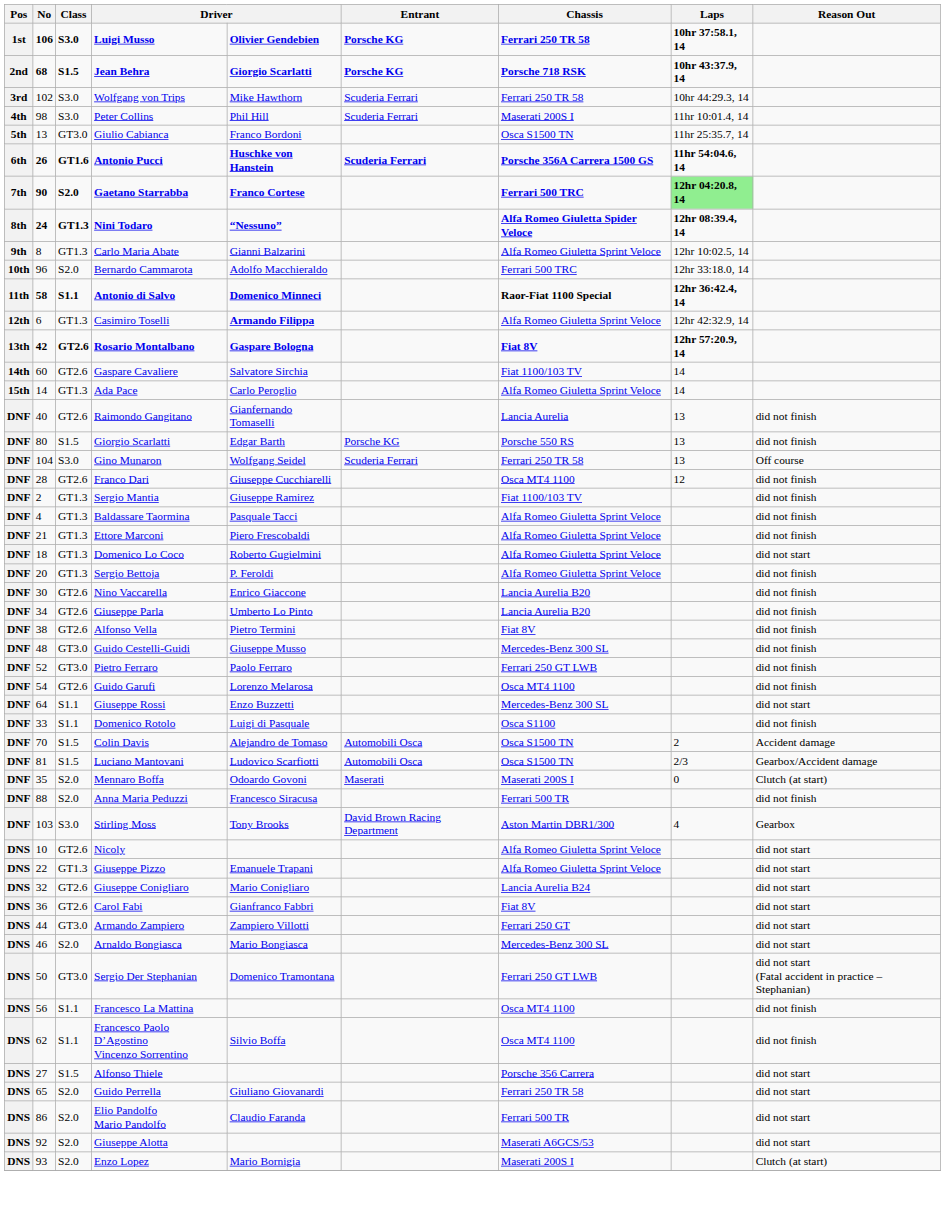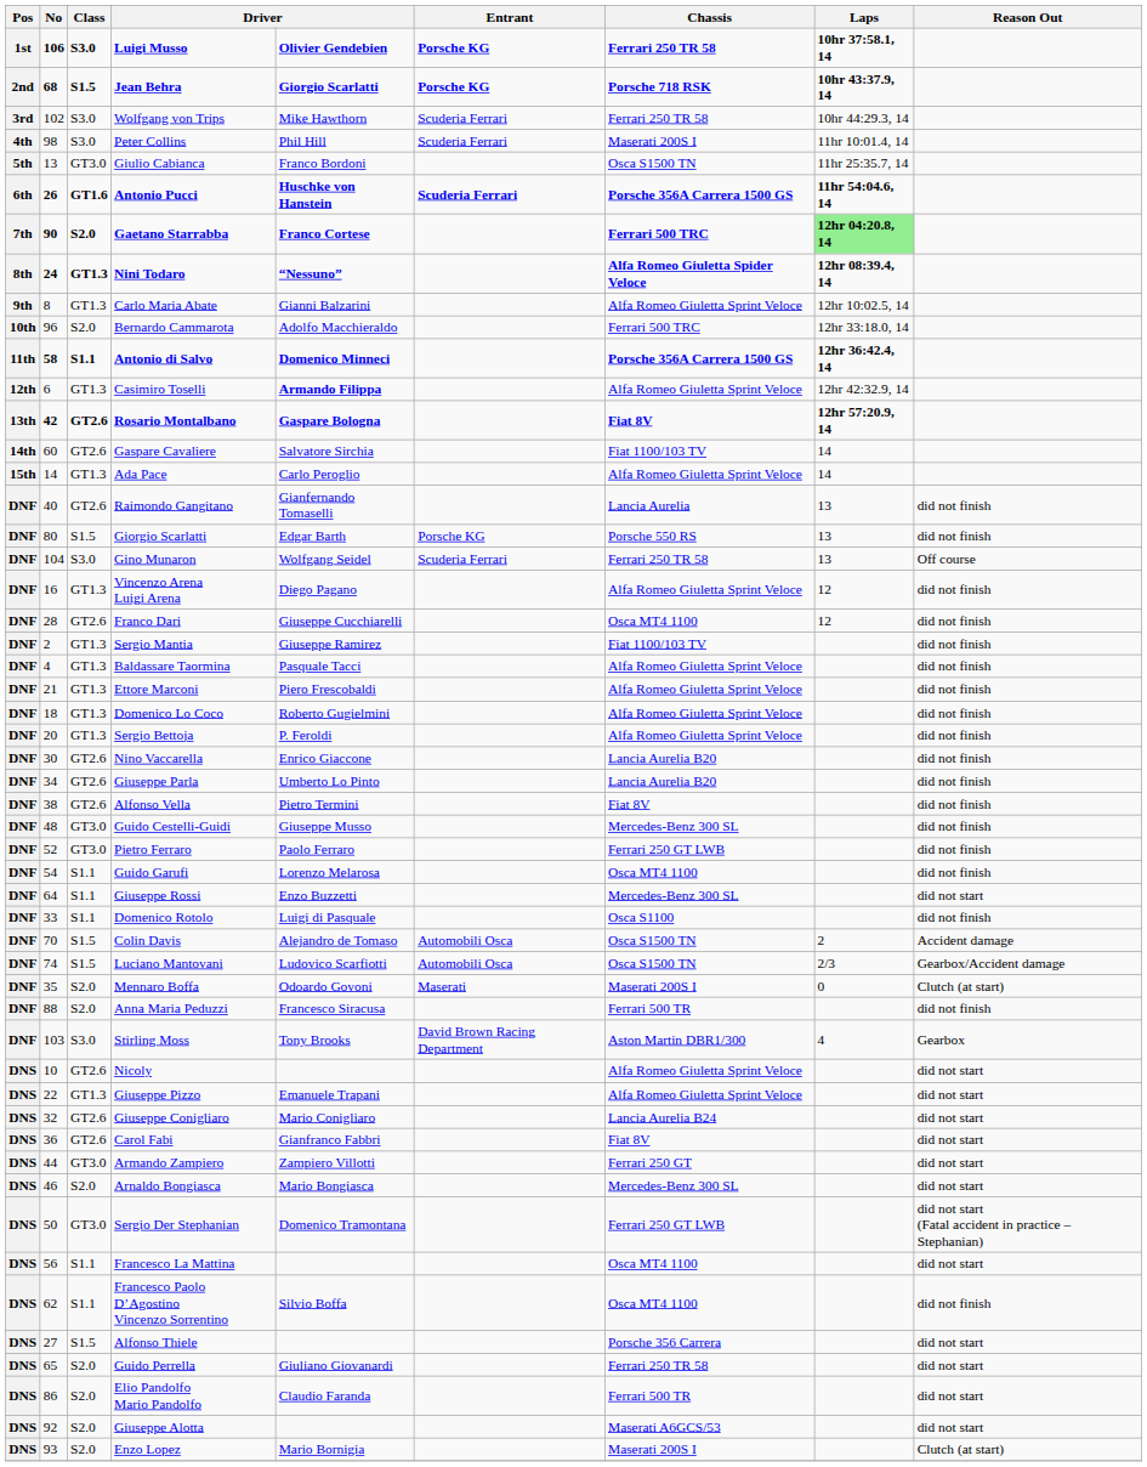Antonio di Salvo | Chassis: Raor-Fiat 1100 Special -> Porsche 356A Carrera 1500 GS
+ row: DNF | 16 | GT1.3 | Vincenzo Arena Luigi Arena | Diego Pagano | Alfa Romeo Giuletta Sprint Veloce | 12 | did not finish
Domenico Lo Coco | Reason Out: did not start -> did not finish
Guido Garufi | Class: GT2.6 -> S1.1
Luciano Mantovani | No: 81 -> 74
Francesco La Mattina | Reason Out: did not finish -> did not start
